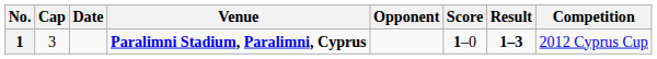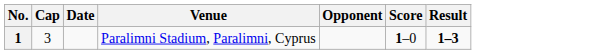- column: Competition | 2012 Cyprus Cup
1 | Venue: bold -> normal
